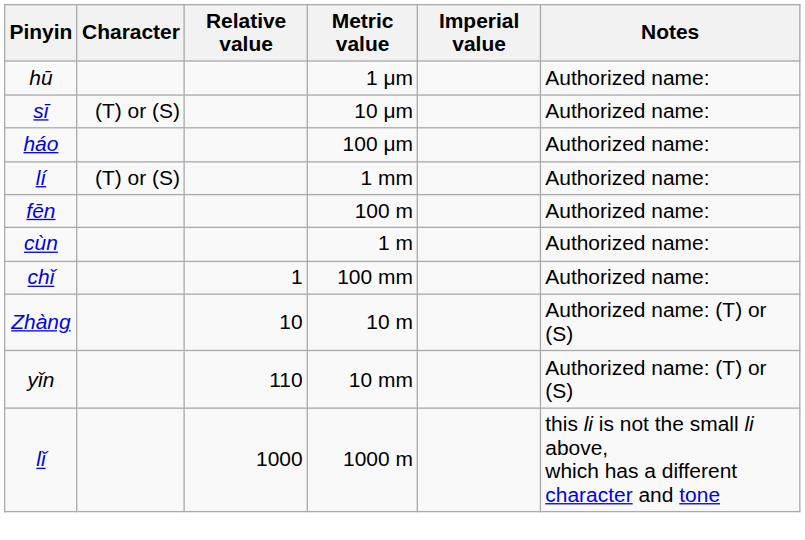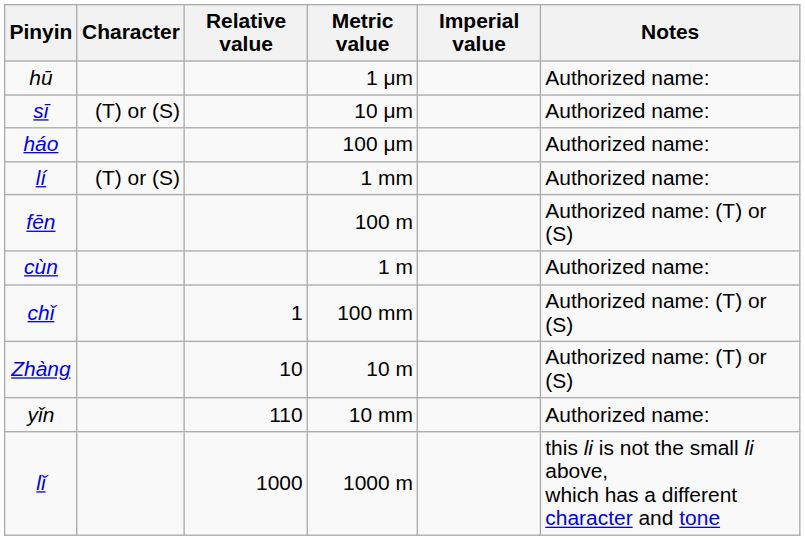fēn | Notes: Authorized name: -> Authorized name: (T) or (S)
chǐ | Notes: Authorized name: -> Authorized name: (T) or (S)
yǐn | Notes: Authorized name: (T) or (S) -> Authorized name:
